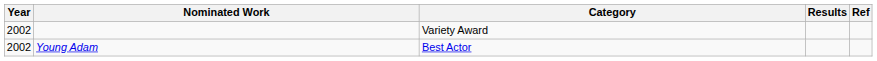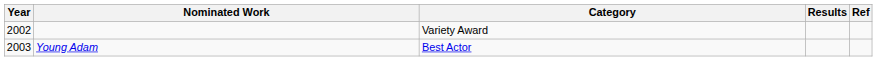Young Adam | Year: 2002 -> 2003
